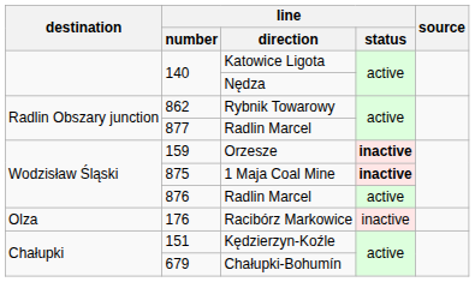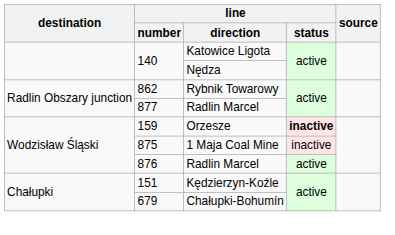1 Maja Coal Mine | line / status: bold -> normal
- row: Olza | 176 | Racibórz Markowice | inactive
